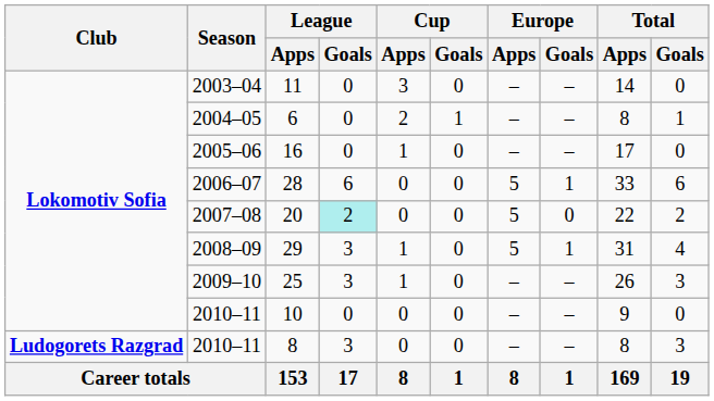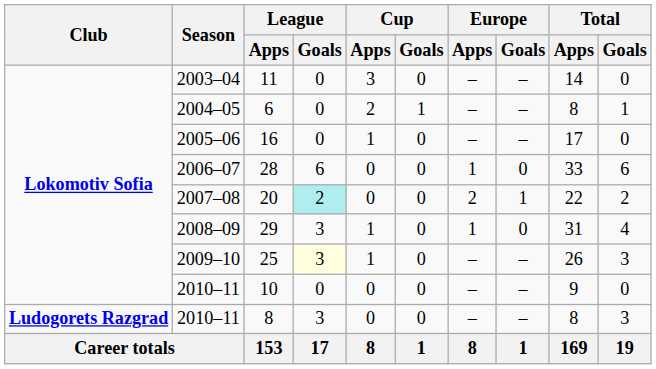28 | Europe / Apps: 5 -> 1
28 | Europe / Goals: 1 -> 0
20 | Europe / Apps: 5 -> 2
20 | Europe / Goals: 0 -> 1
29 | Europe / Apps: 5 -> 1
29 | Europe / Goals: 1 -> 0
25 | League / Goals: no background -> lightyellow background
